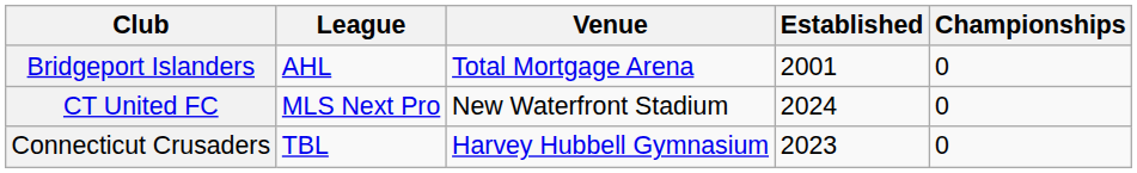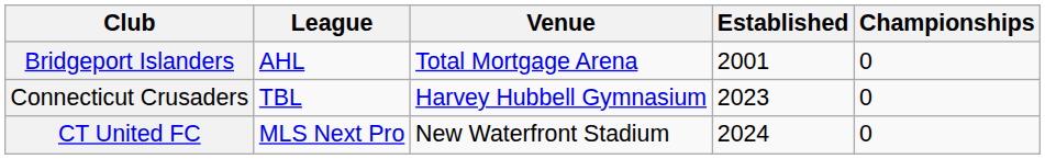rows swapped: CT United FC <-> Connecticut Crusaders
